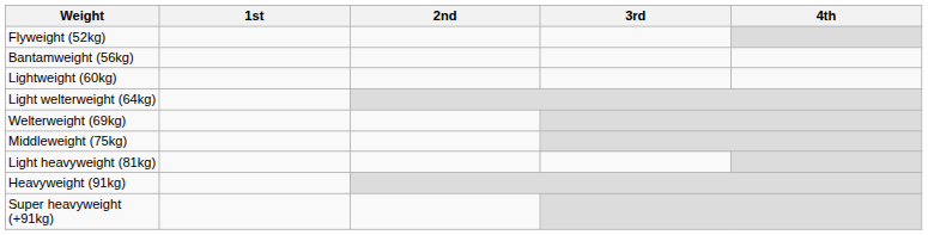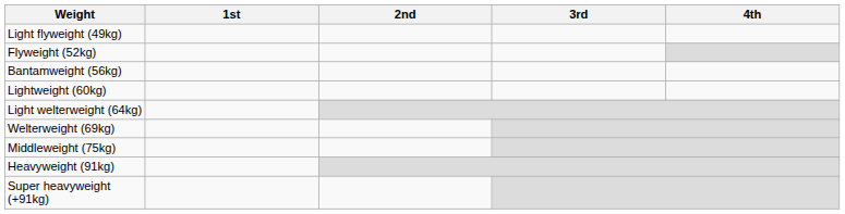+ row: Light flyweight (49kg)
- row: Light heavyweight (81kg)
